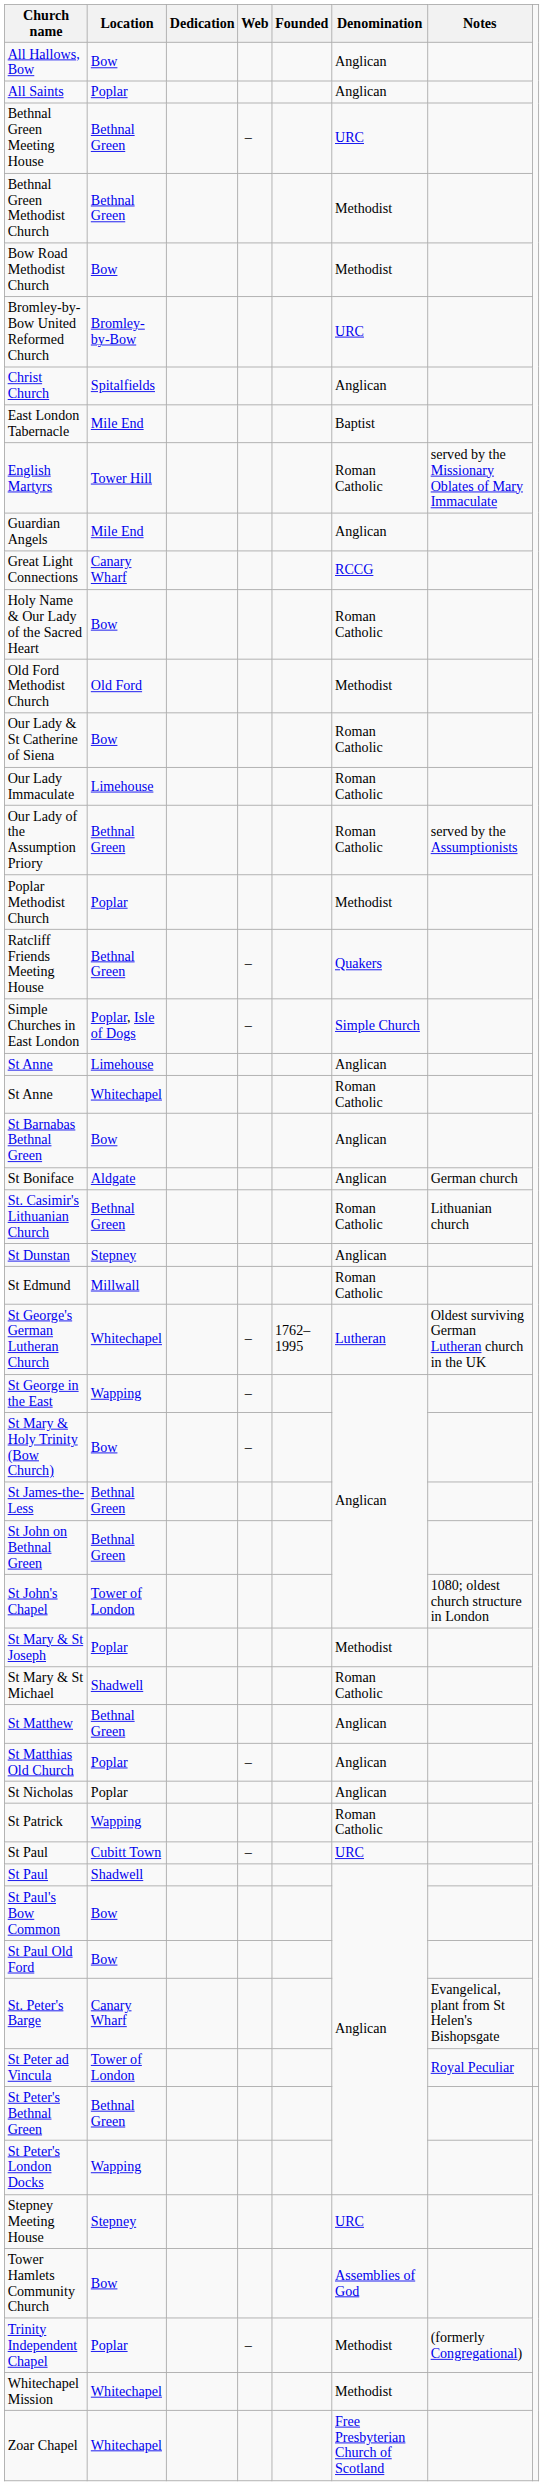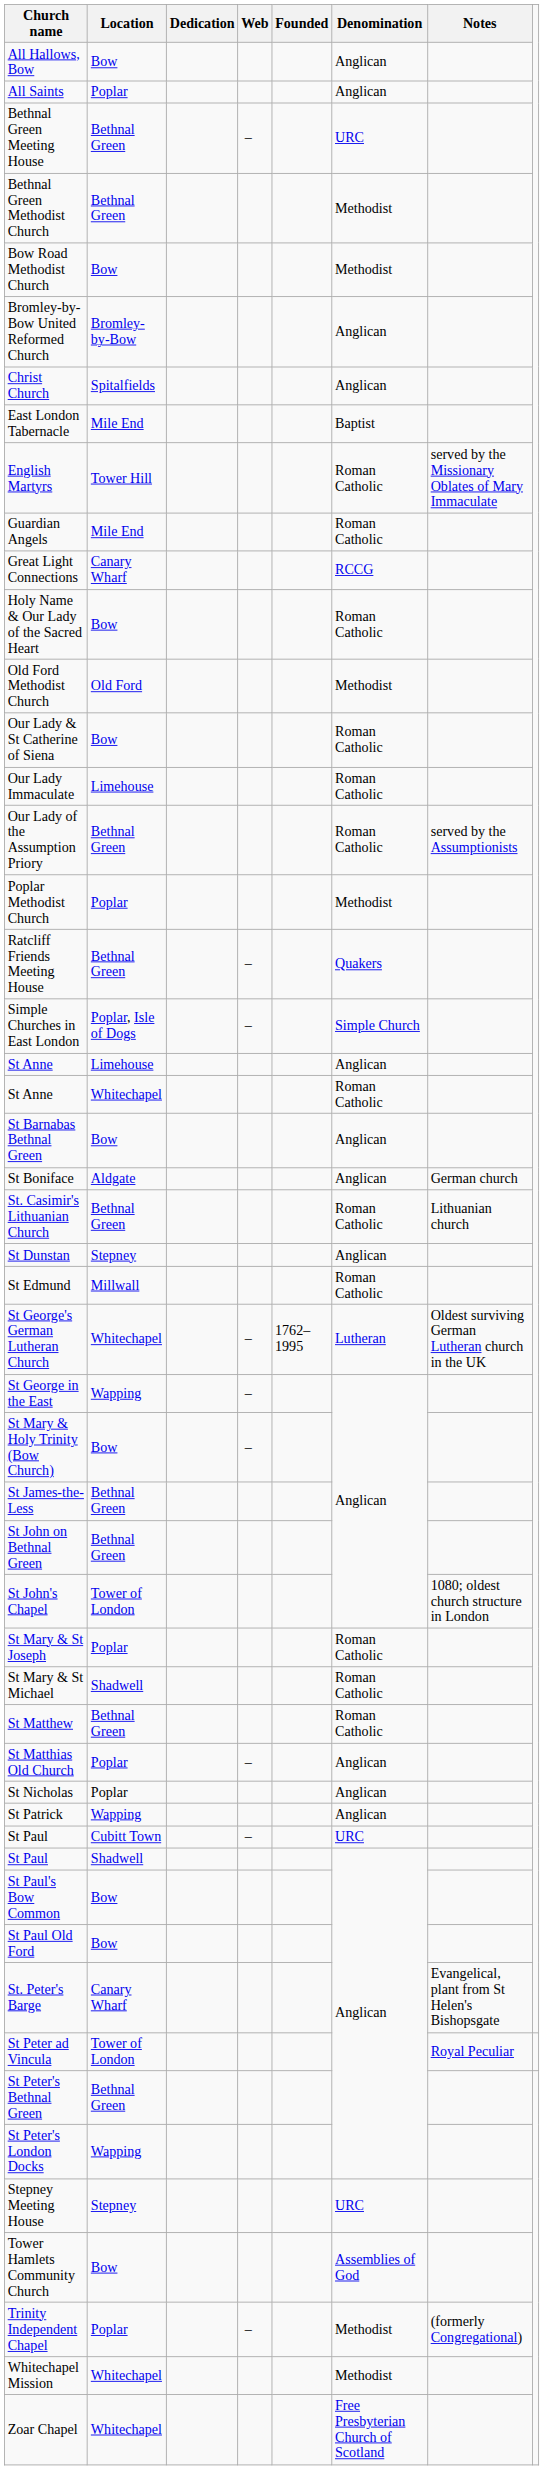Bromley-by-Bow United Reformed Church | Denomination: URC -> Anglican
Guardian Angels | Denomination: Anglican -> Roman Catholic
St Mary & St Joseph | Denomination: Methodist -> Roman Catholic
St Matthew | Denomination: Anglican -> Roman Catholic
St Patrick | Denomination: Roman Catholic -> Anglican
